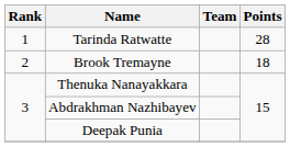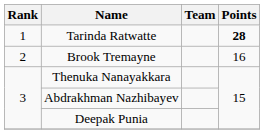Tarinda Ratwatte | Points: normal -> bold
Brook Tremayne | Points: 18 -> 16
